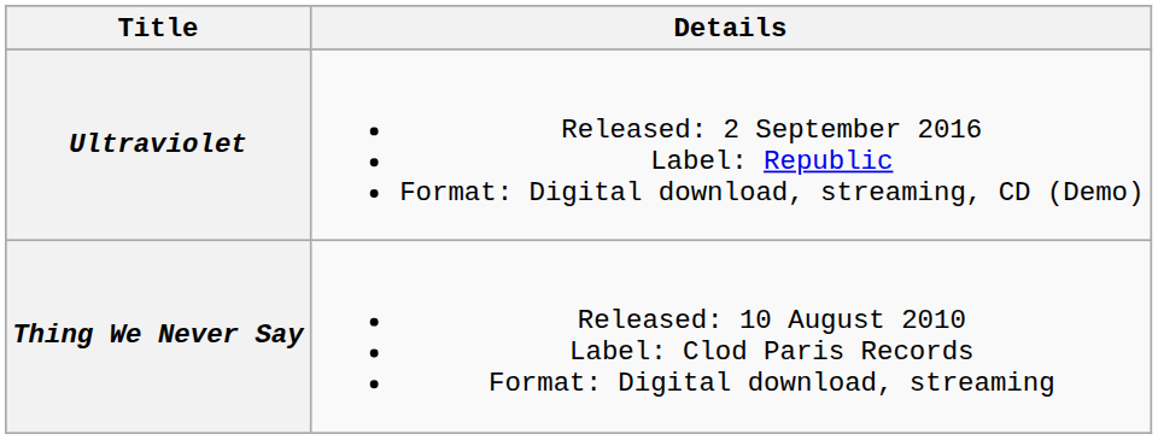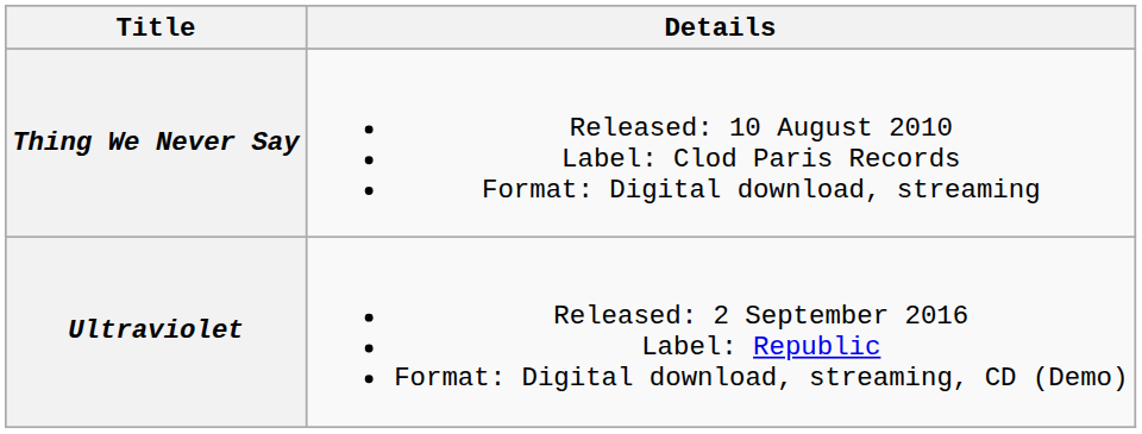rows swapped: Thing We Never Say <-> Ultraviolet
